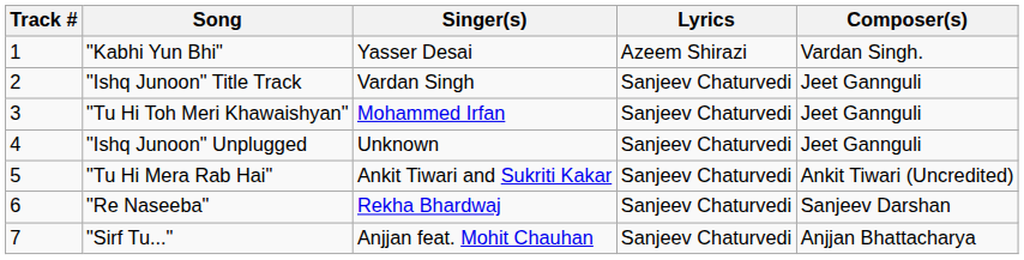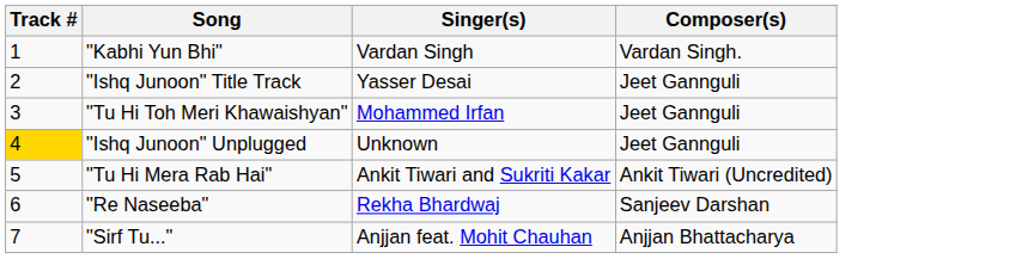- column: Lyrics | Azeem Shirazi | Sanjeev Chaturvedi | Sanjeev Chaturvedi | Sanjeev Chaturvedi | Sanjeev Chaturvedi | Sanjeev Chaturvedi | Sanjeev Chaturvedi
"Kabhi Yun Bhi" | Singer(s): Yasser Desai -> Vardan Singh
"Ishq Junoon" Title Track | Singer(s): Vardan Singh -> Yasser Desai
"Ishq Junoon" Unplugged | Track #: no background -> gold background
